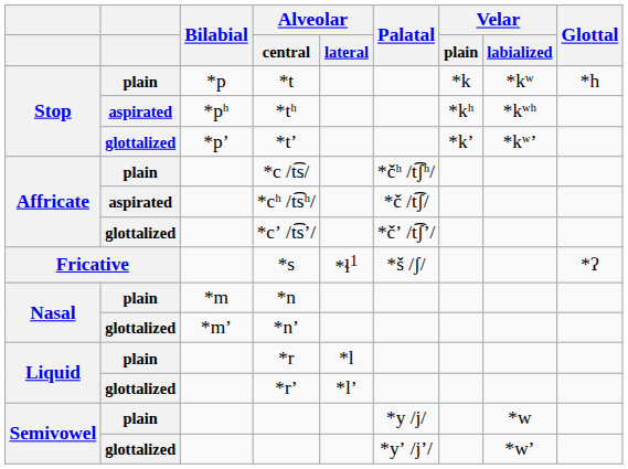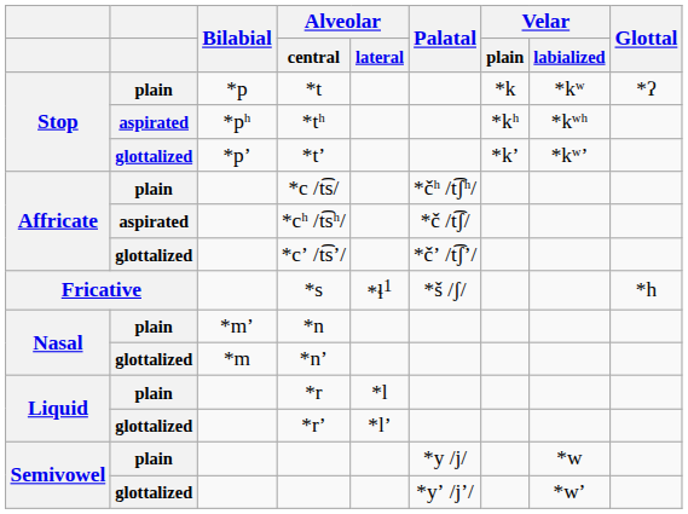*t | Glottal: *h -> *ʔ
*s | Glottal: *ʔ -> *h
*n | Bilabial: *m -> *mʼ
*nʼ | Bilabial: *mʼ -> *m
